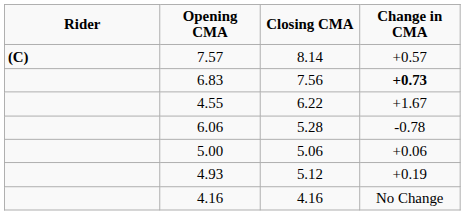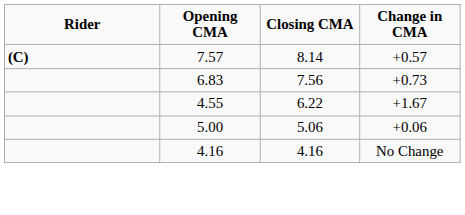6.83 | Change in CMA: bold -> normal
- row: 6.06 | 5.28 | -0.78
- row: 4.93 | 5.12 | +0.19
